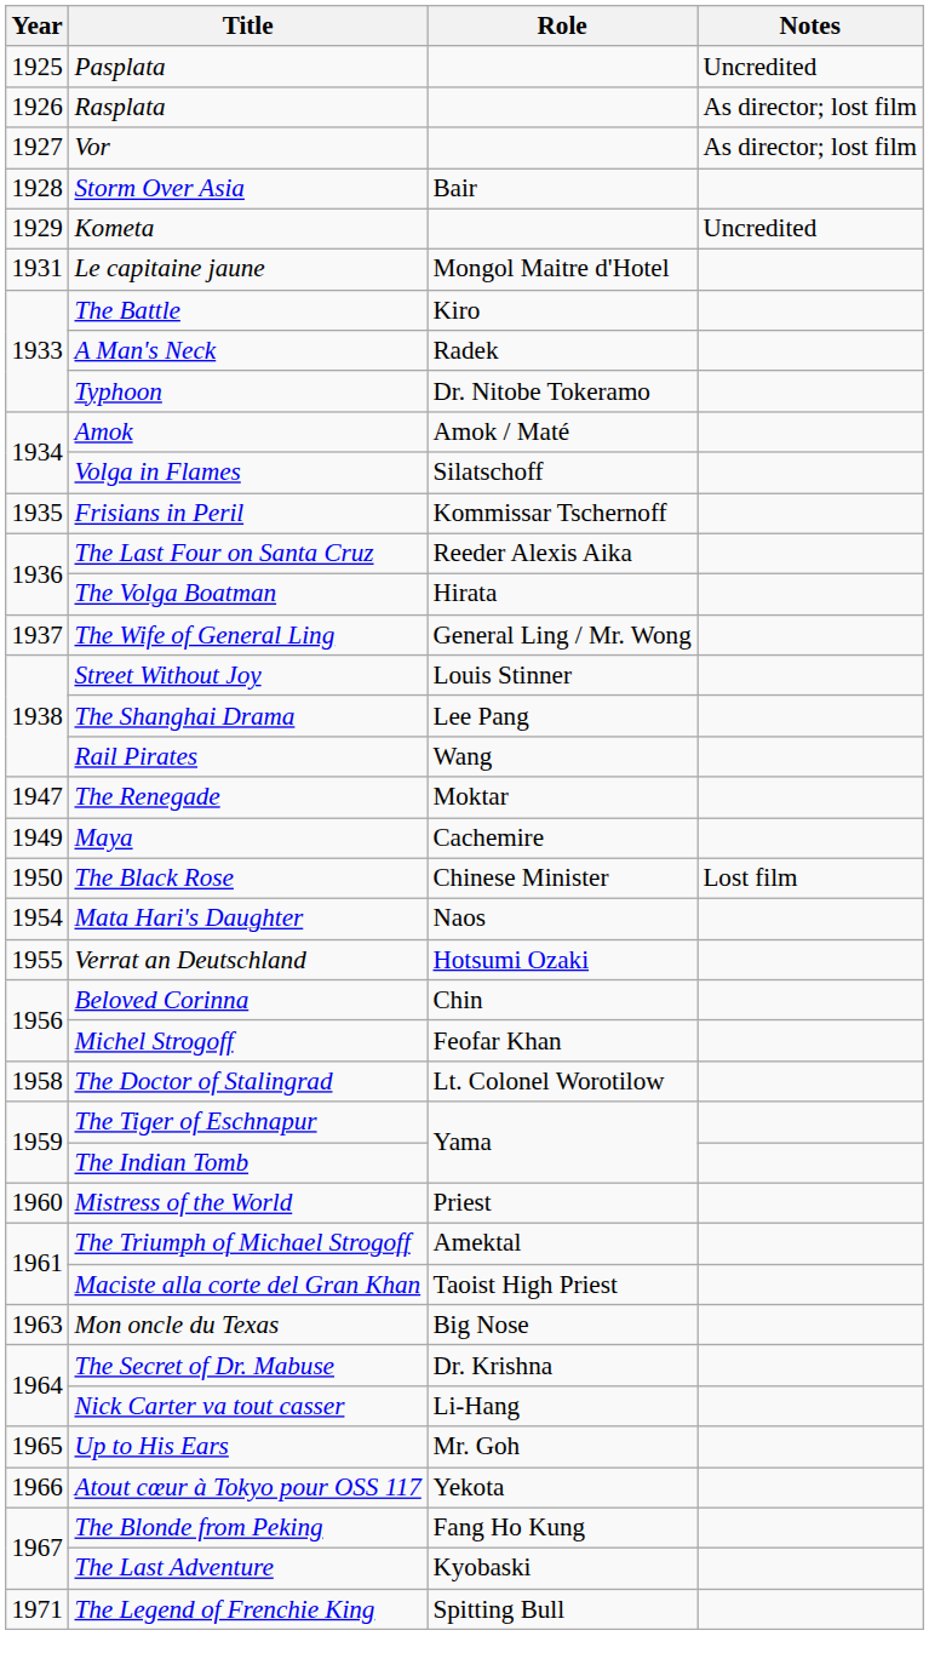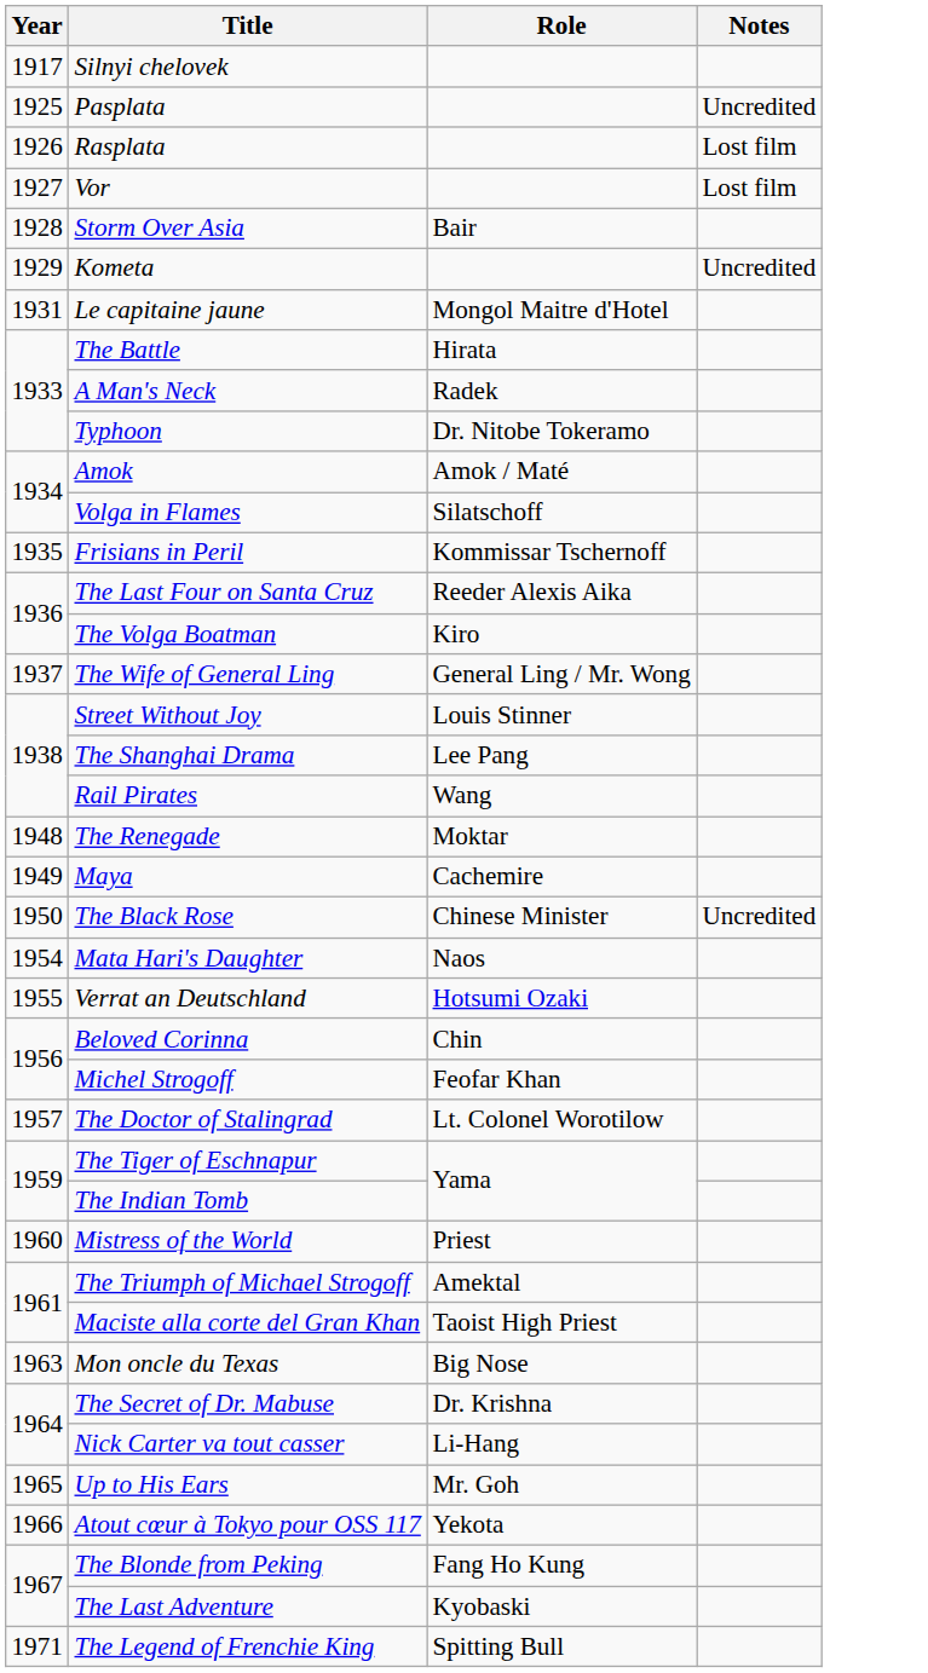+ row: 1917 | Silnyi chelovek
Rasplata | Notes: As director; lost film -> Lost film
Vor | Notes: As director; lost film -> Lost film
The Battle | Role: Kiro -> Hirata
The Volga Boatman | Role: Hirata -> Kiro
The Renegade | Year: 1947 -> 1948
The Black Rose | Notes: Lost film -> Uncredited
The Doctor of Stalingrad | Year: 1958 -> 1957
